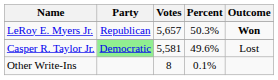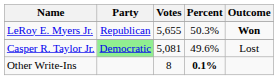LeRoy E. Myers Jr. | Votes: 5,657 -> 5,655
Casper R. Taylor Jr. | Votes: 5,581 -> 5,081
Other Write-Ins | Percent: normal -> bold
